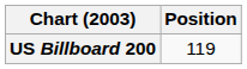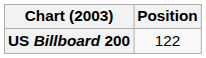US Billboard 200 | Position: 119 -> 122
